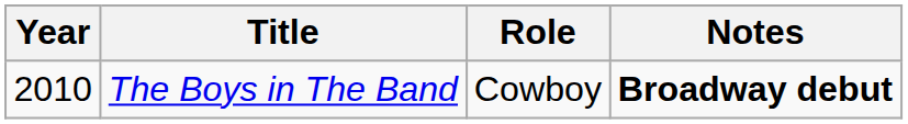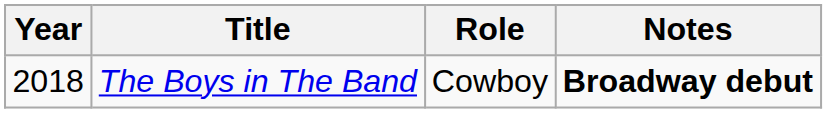The Boys in The Band | Year: 2010 -> 2018
